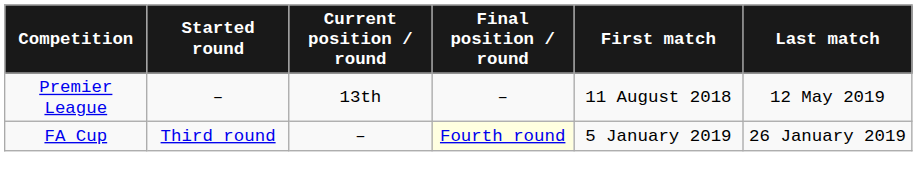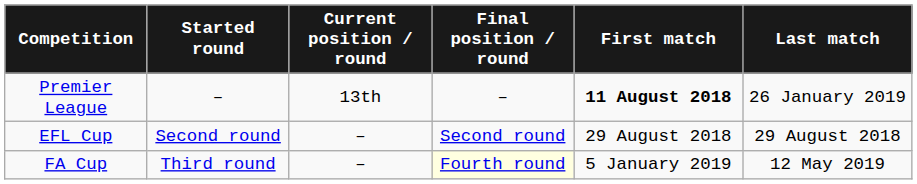Premier League | First match: normal -> bold
Premier League | Last match: 12 May 2019 -> 26 January 2019
+ row: EFL Cup | Second round | – | Second round | 29 August 2018 | 29 August 2018
FA Cup | Last match: 26 January 2019 -> 12 May 2019
